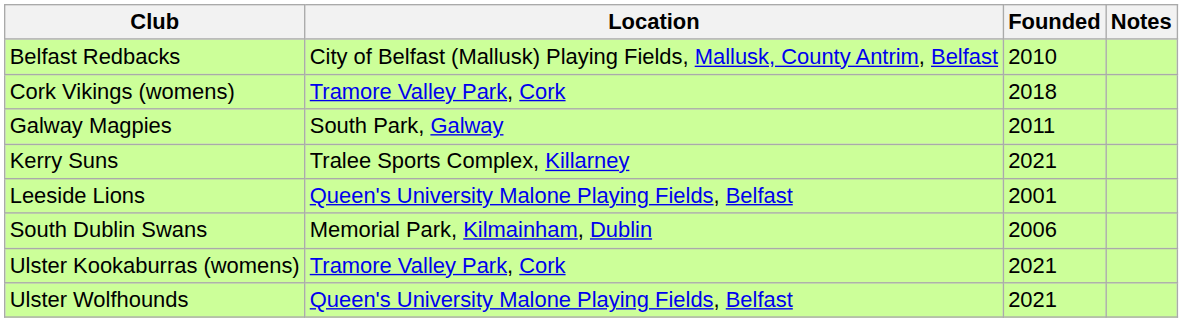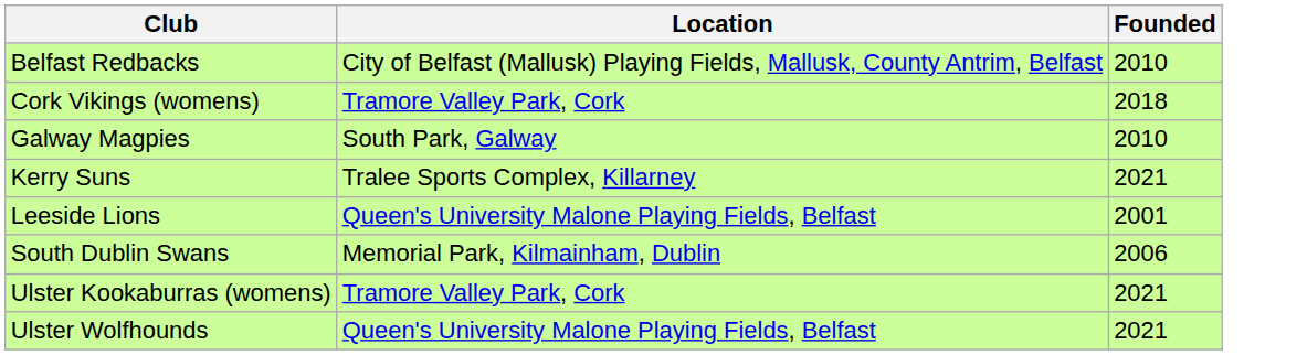- column: Notes
Galway Magpies | Founded: 2011 -> 2010
